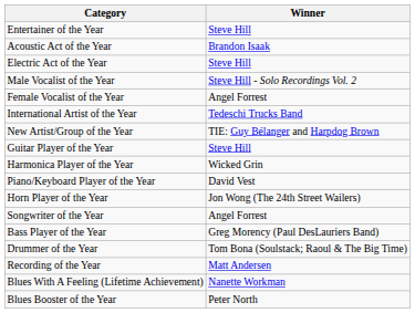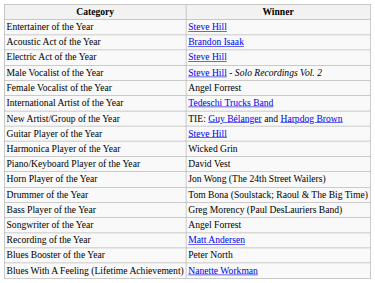rows swapped: Drummer of the Year <-> Songwriter of the Year
rows swapped: Blues Booster of the Year <-> Blues With A Feeling (Lifetime Achievement)
